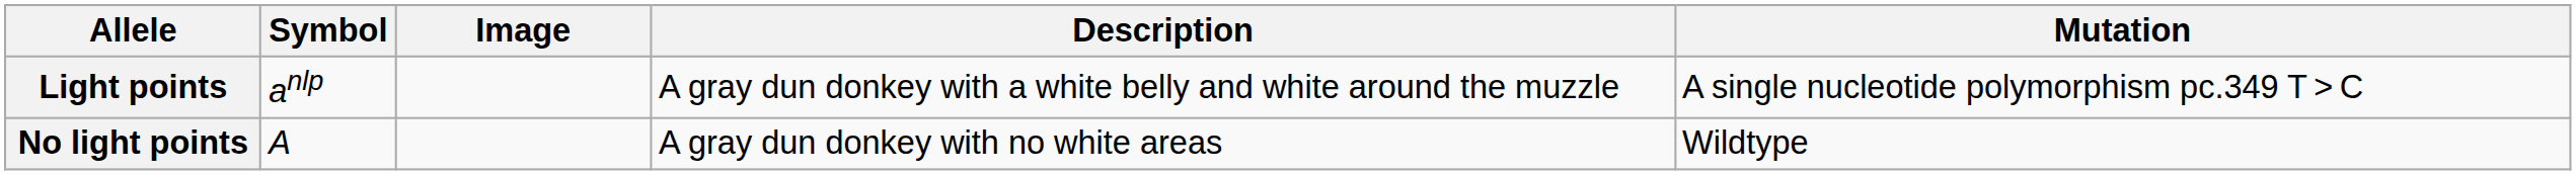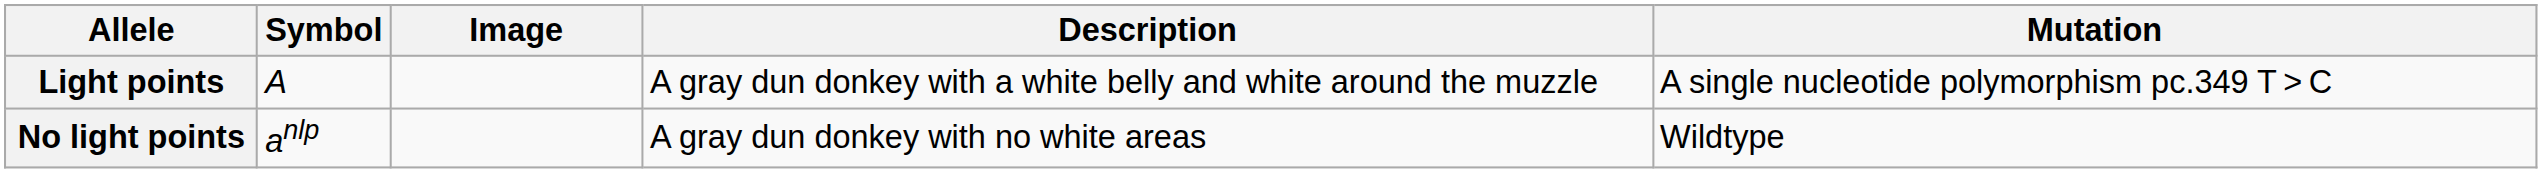Light points | Symbol: anlp -> A
No light points | Symbol: A -> anlp
